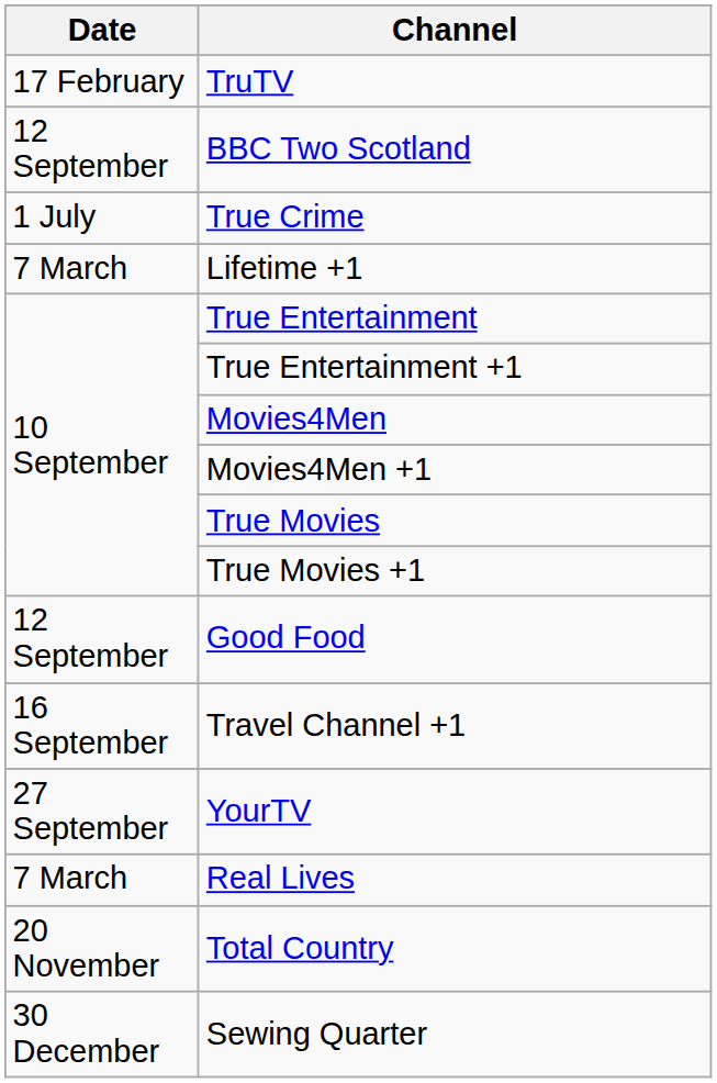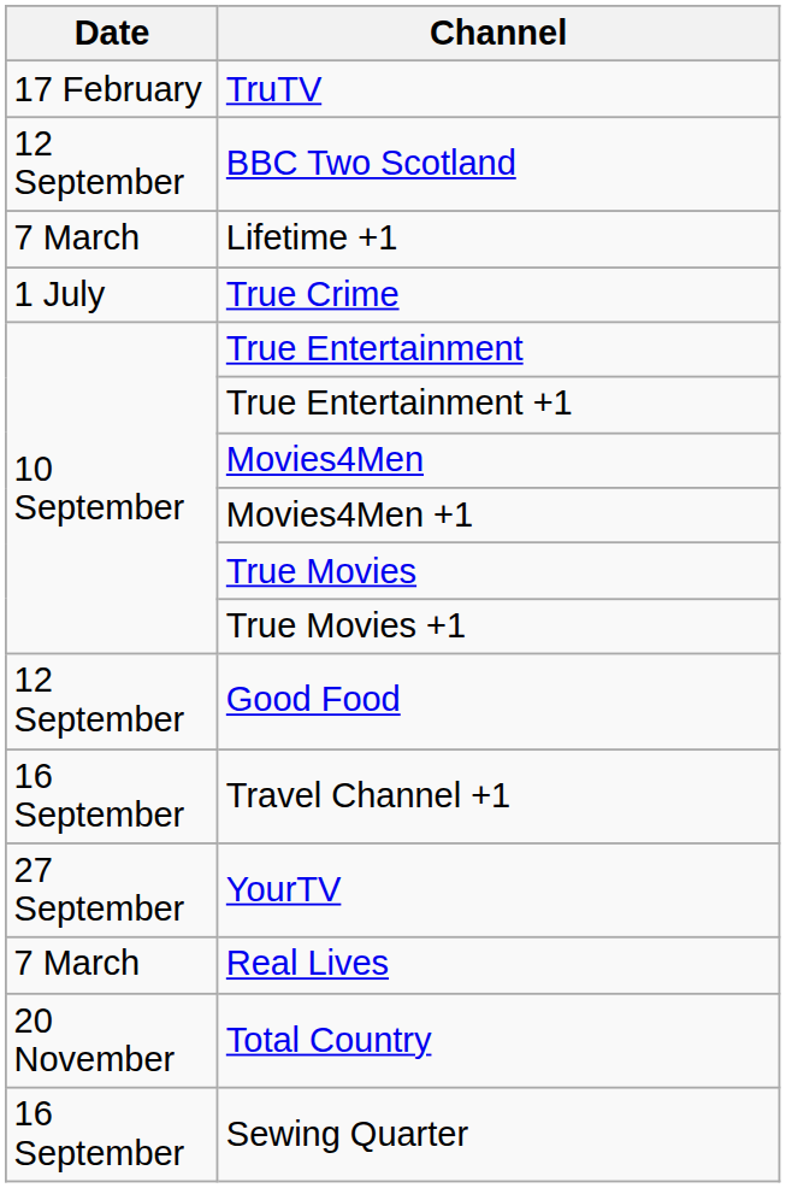rows swapped: Lifetime +1 <-> True Crime
Sewing Quarter | Date: 30 December -> 16 September
